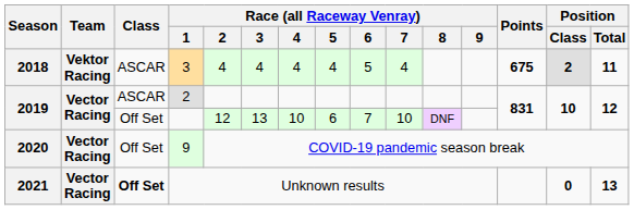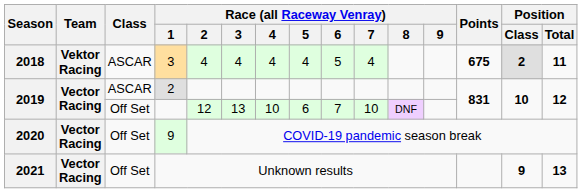Unknown results | Class: bold -> normal
Unknown results | Position / Class: 0 -> 9
